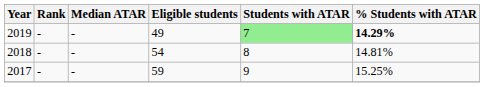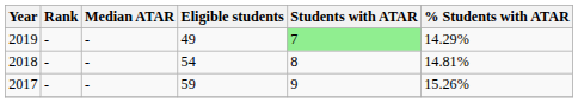2019 | % Students with ATAR: bold -> normal
2017 | % Students with ATAR: 15.25% -> 15.26%
